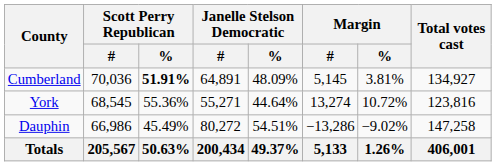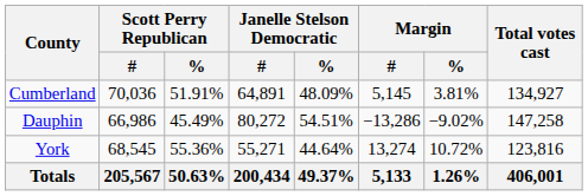Cumberland | Scott Perry Republican / %: bold -> normal
rows swapped: Dauphin <-> York
